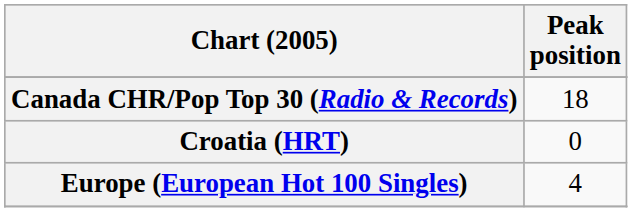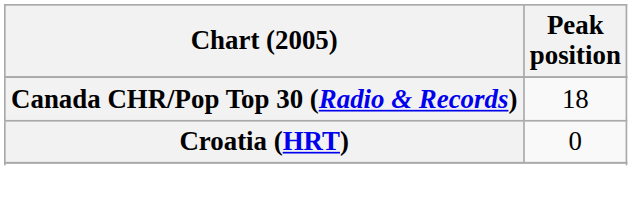- row: Europe (European Hot 100 Singles) | 4
